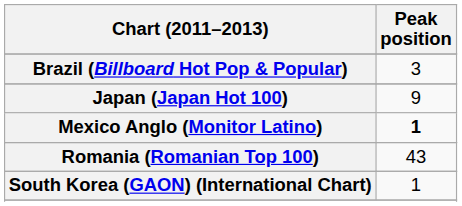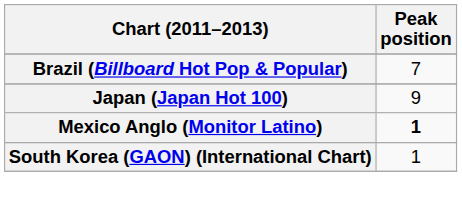Brazil (Billboard Hot Pop & Popular) | Peak position: 3 -> 7
- row: Romania (Romanian Top 100) | 43
